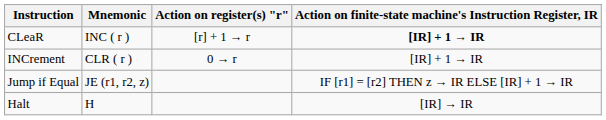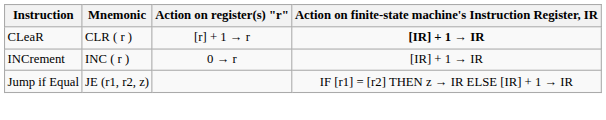CLeaR | Mnemonic: INC ( r ) -> CLR ( r )
INCrement | Mnemonic: CLR ( r ) -> INC ( r )
- row: Halt | H | [IR] → IR
